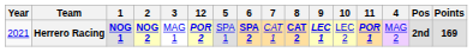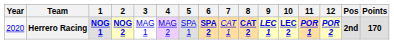columns swapped: 4 <-> 12
Herrero Racing | Year: 2021 -> 2020
Herrero Racing | 10: normal -> bold
Herrero Racing | Points: 169 -> 170
